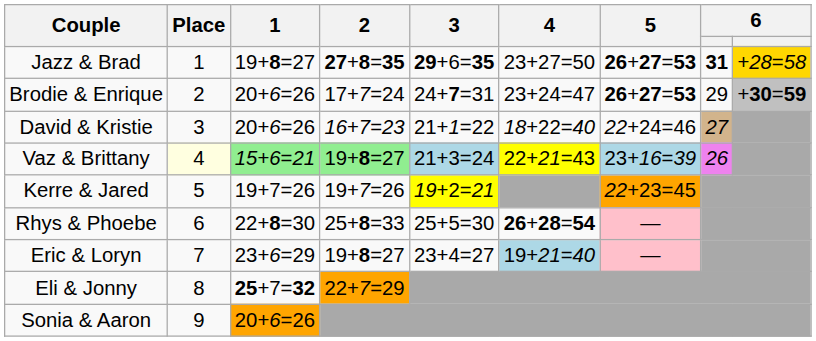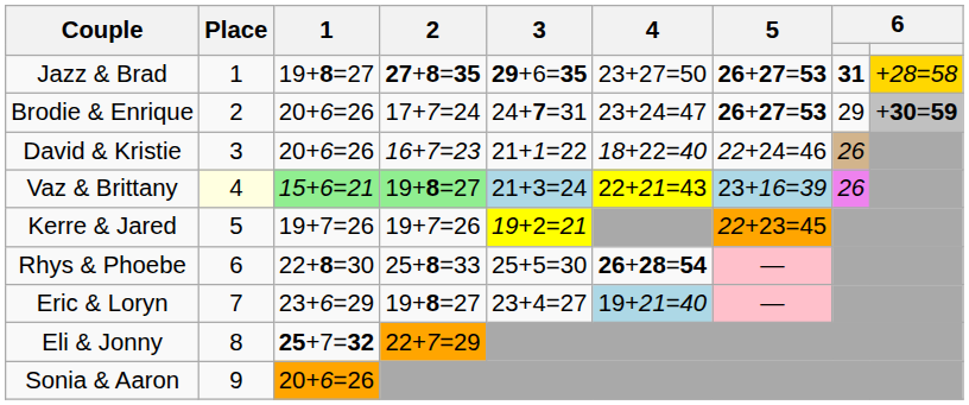David & Kristie | column 8: 27 -> 26
